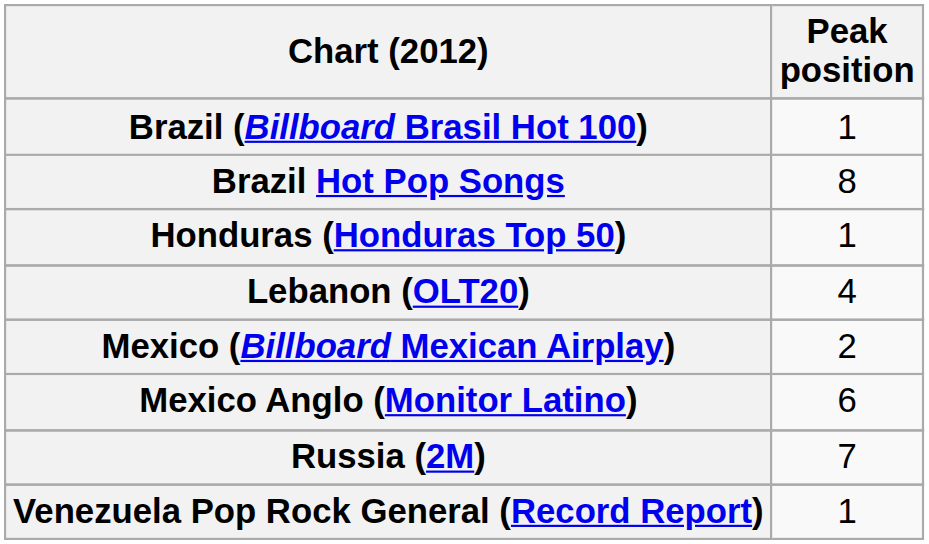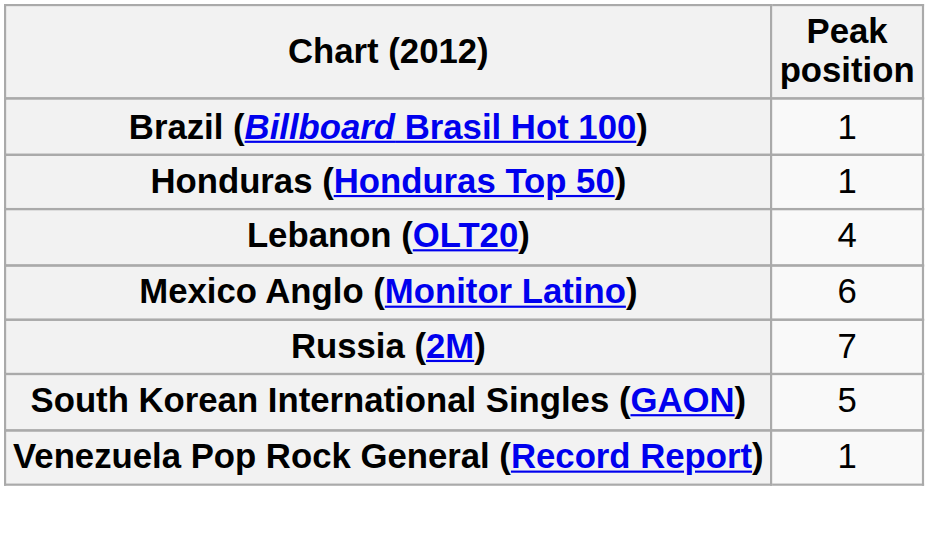- row: Brazil Hot Pop Songs | 8
- row: Mexico (Billboard Mexican Airplay) | 2
+ row: South Korean International Singles (GAON) | 5
